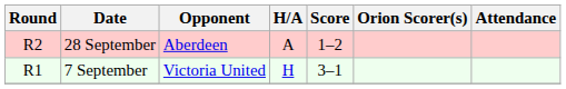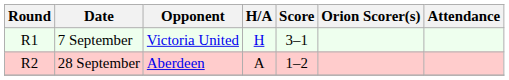rows swapped: 7 September <-> 28 September
